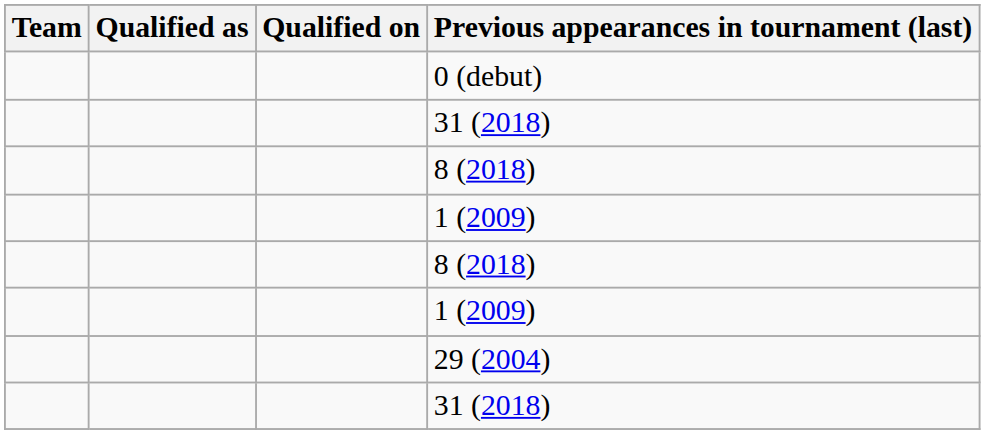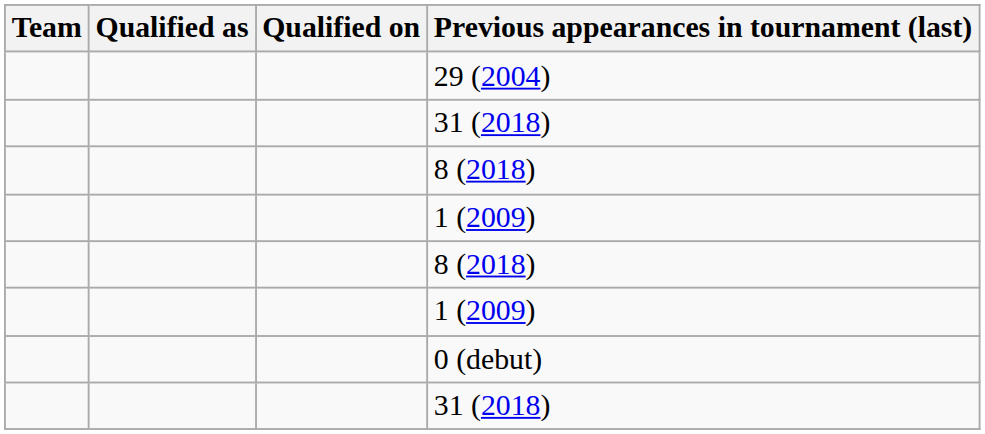rows swapped: 29 (2004) <-> 0 (debut)
